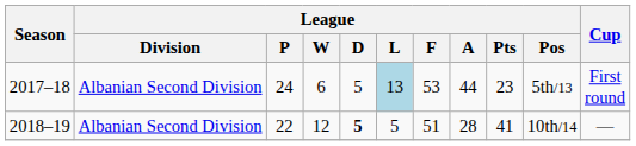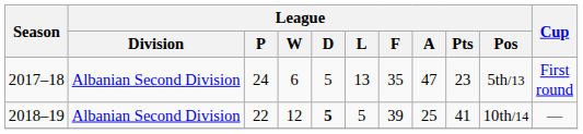2017–18 | League / L: lightblue background -> no background
2017–18 | League / F: 53 -> 35
2017–18 | League / A: 44 -> 47
2018–19 | League / F: 51 -> 39
2018–19 | League / A: 28 -> 25
